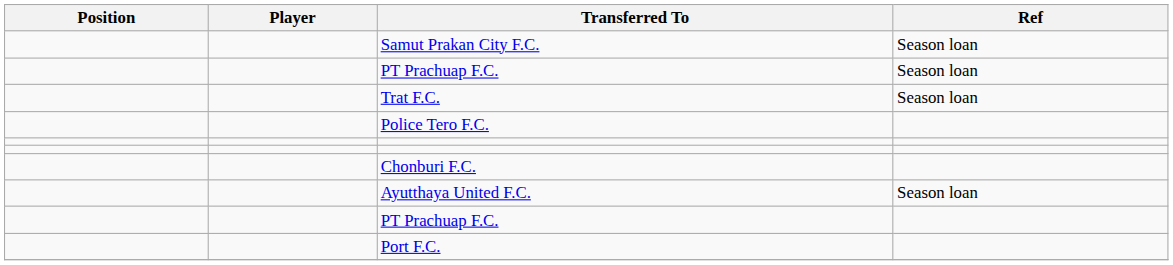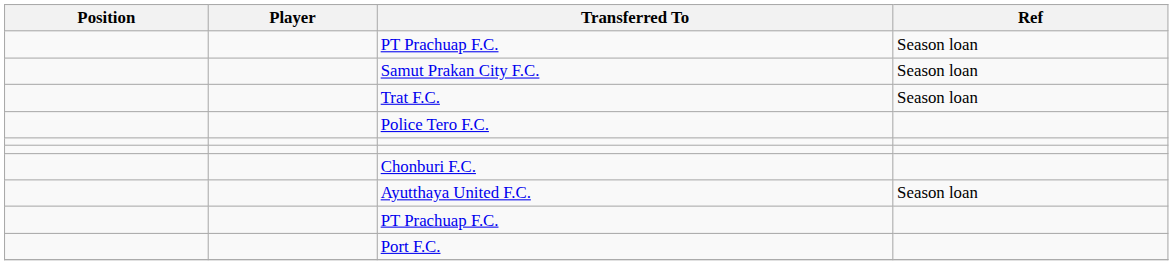rows swapped: Samut Prakan City F.C. <-> PT Prachuap F.C. / Season loan
